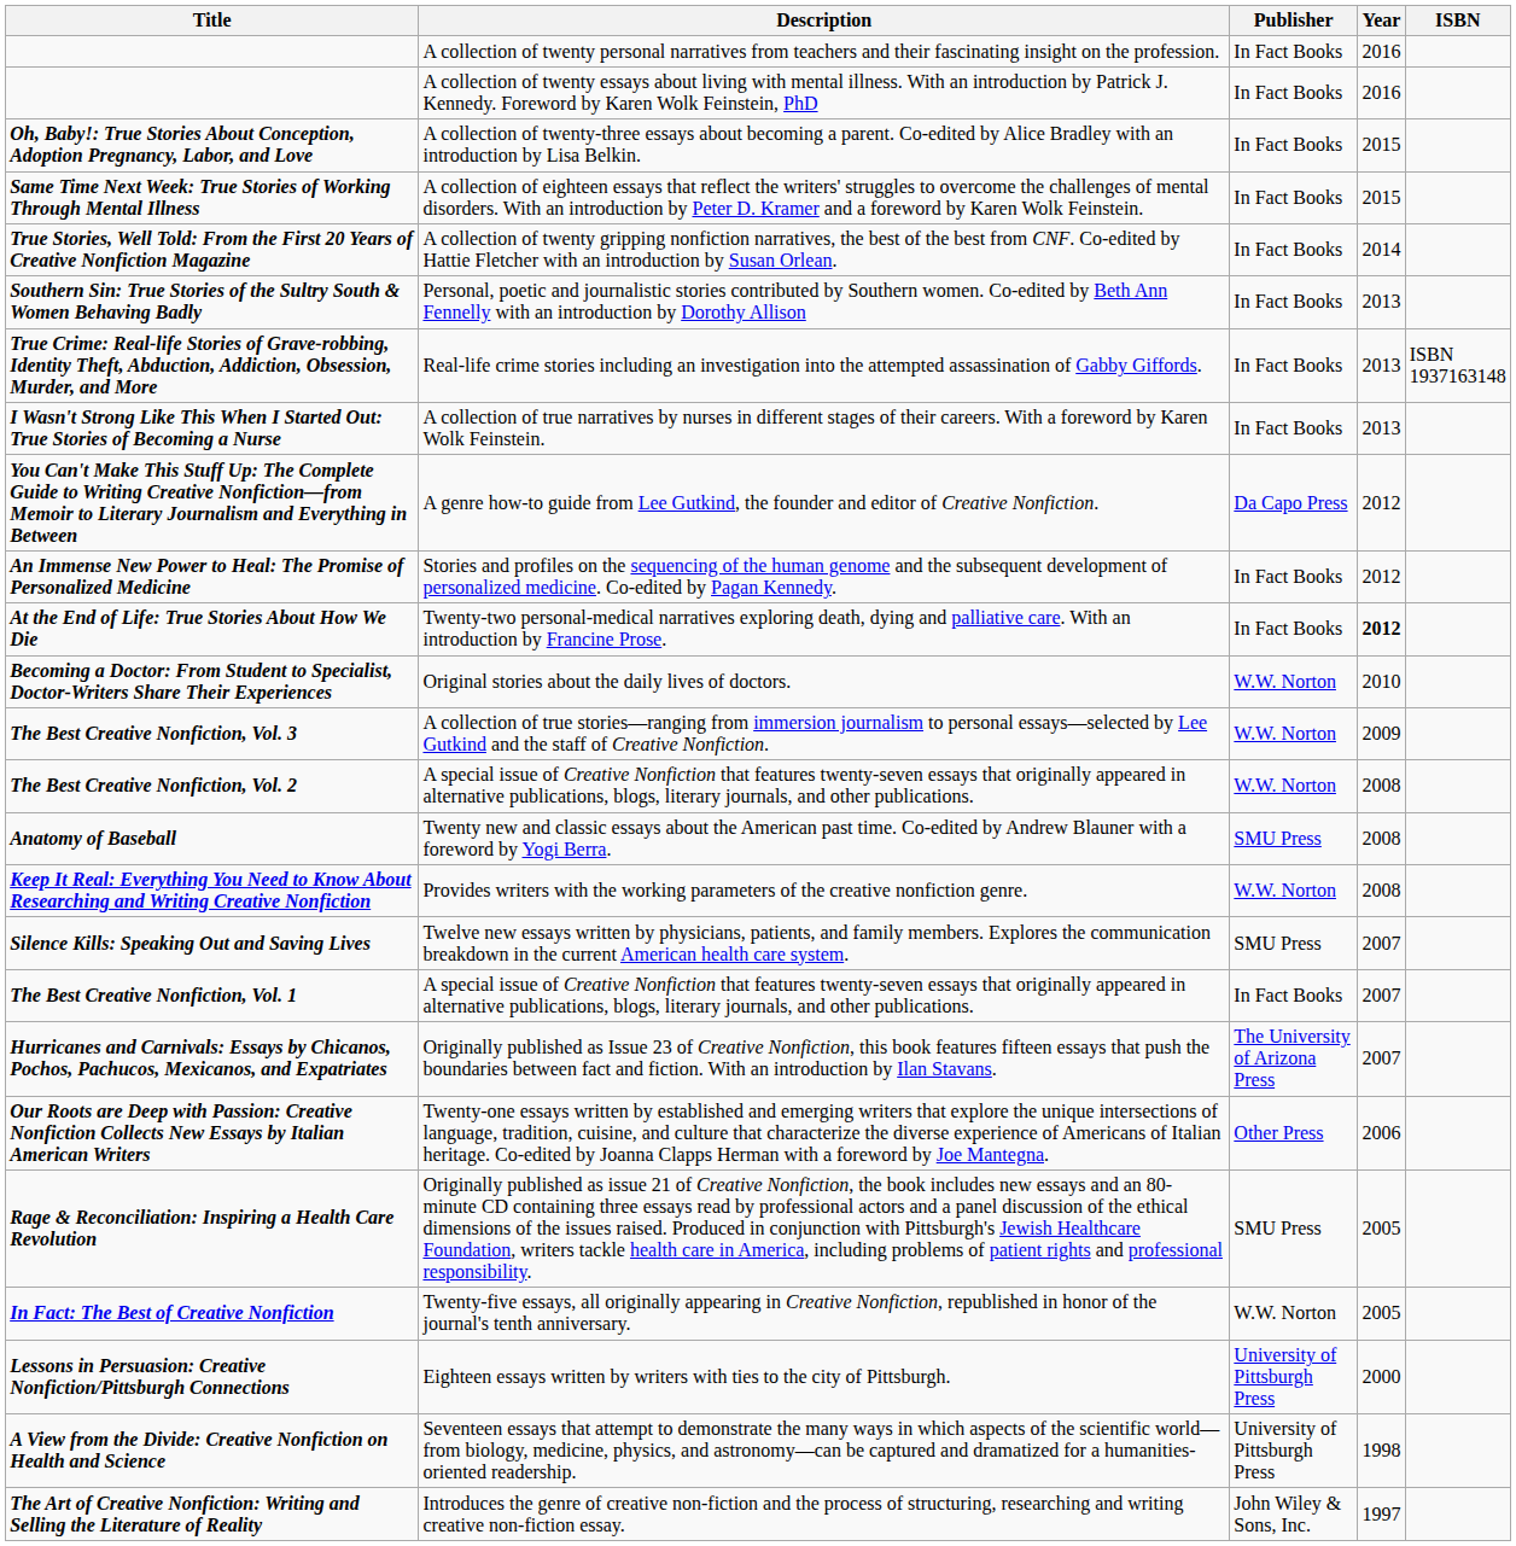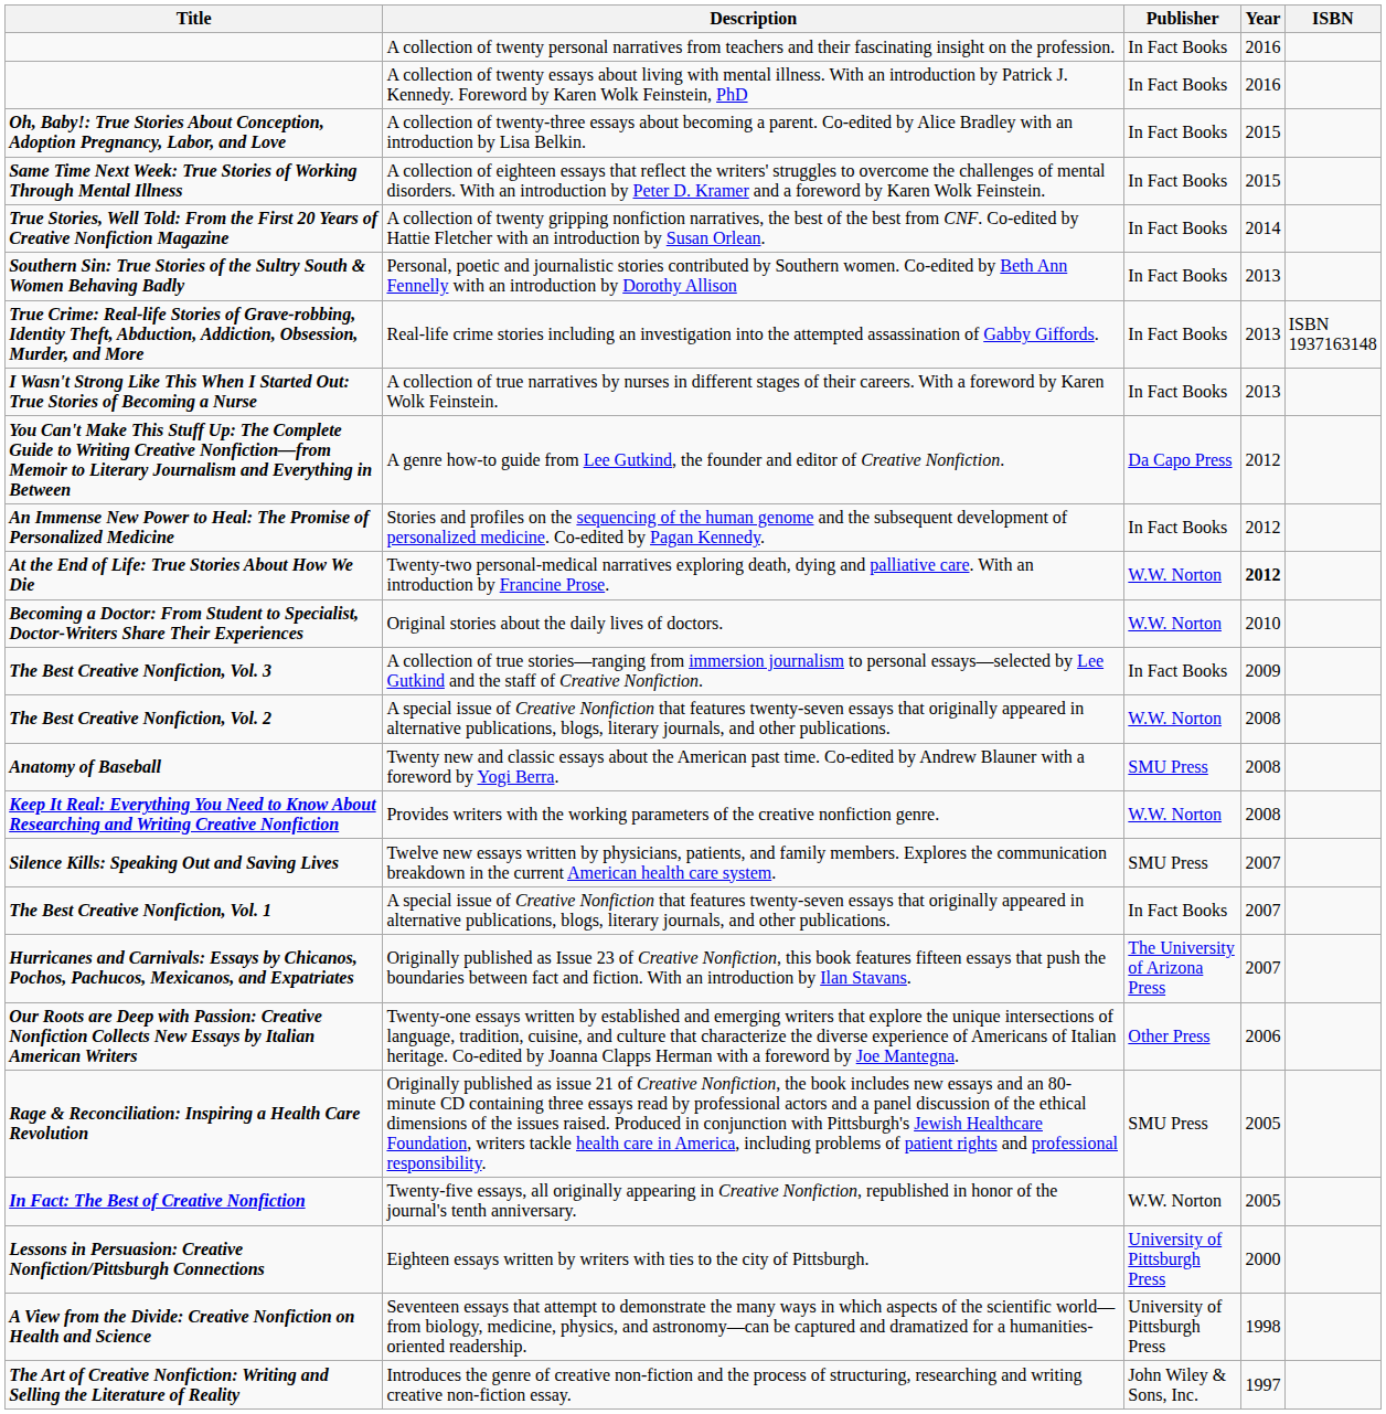At the End of Life: True Stories About How We Die | Publisher: In Fact Books -> W.W. Norton
The Best Creative Nonfiction, Vol. 3 | Publisher: W.W. Norton -> In Fact Books
